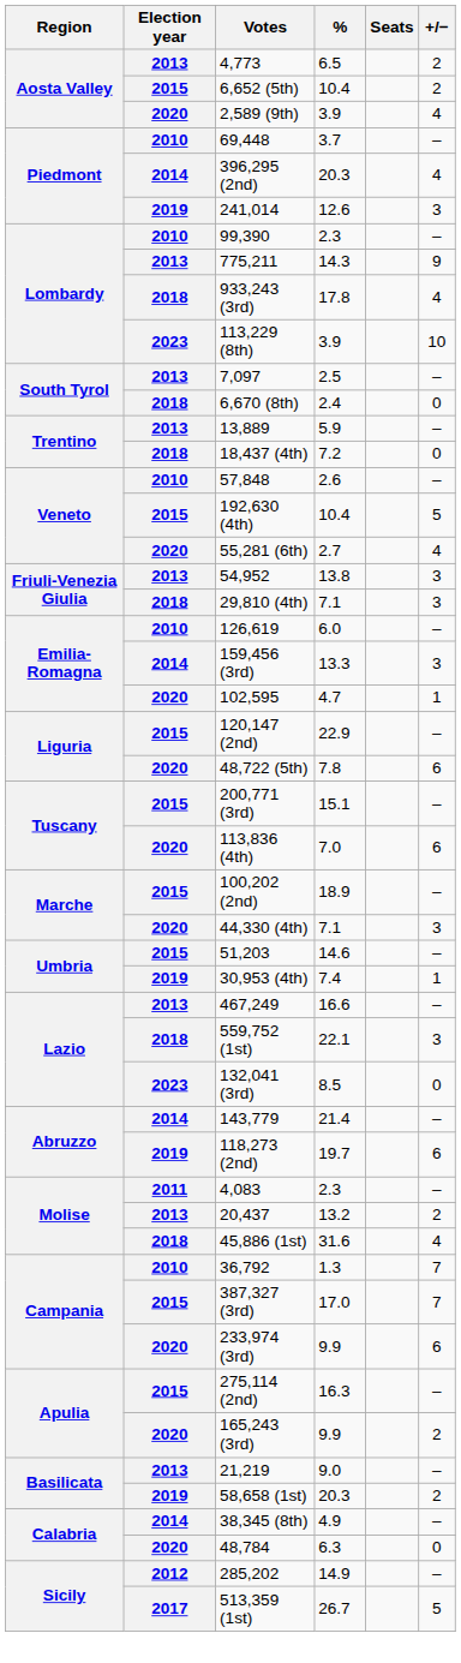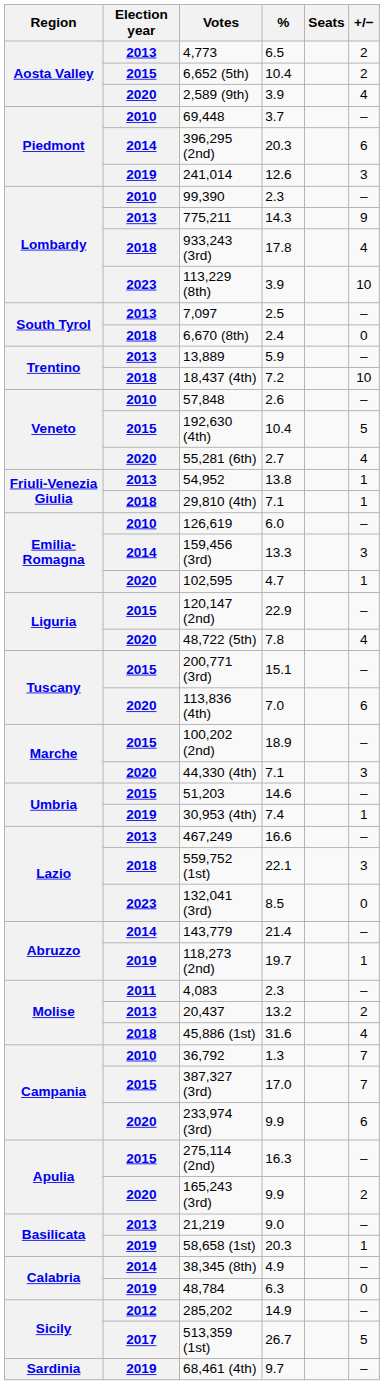396,295 (2nd) | +/−: 4 -> 6
18,437 (4th) | +/−: 0 -> 10
54,952 | +/−: 3 -> 1
29,810 (4th) | +/−: 3 -> 1
48,722 (5th) | +/−: 6 -> 4
118,273 (2nd) | +/−: 6 -> 1
58,658 (1st) | +/−: 2 -> 1
48,784 | Election year: 2020 -> 2019
+ row: Sardinia | 2019 | 68,461 (4th) | 9.7 | –
